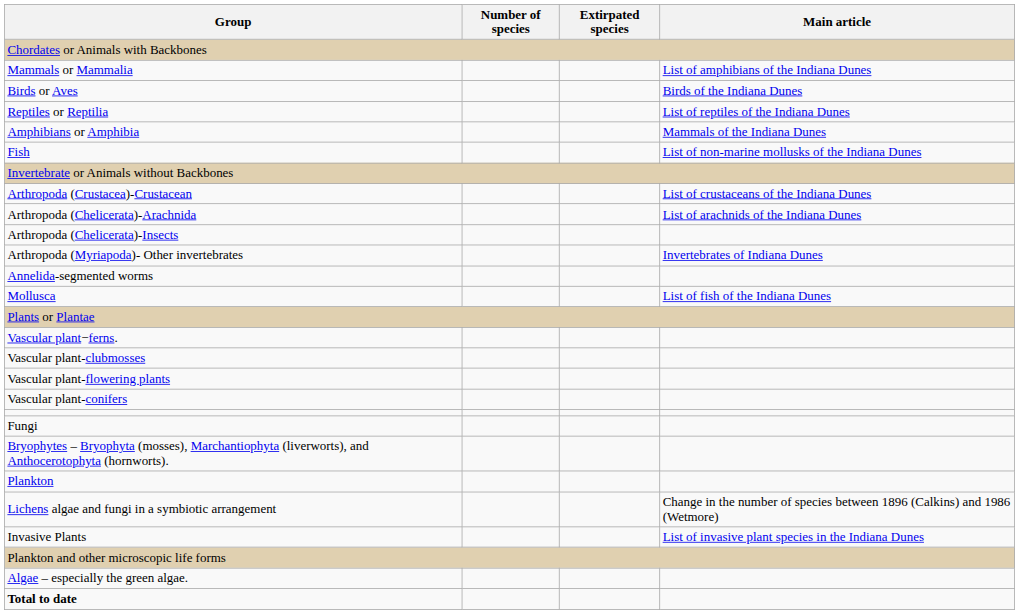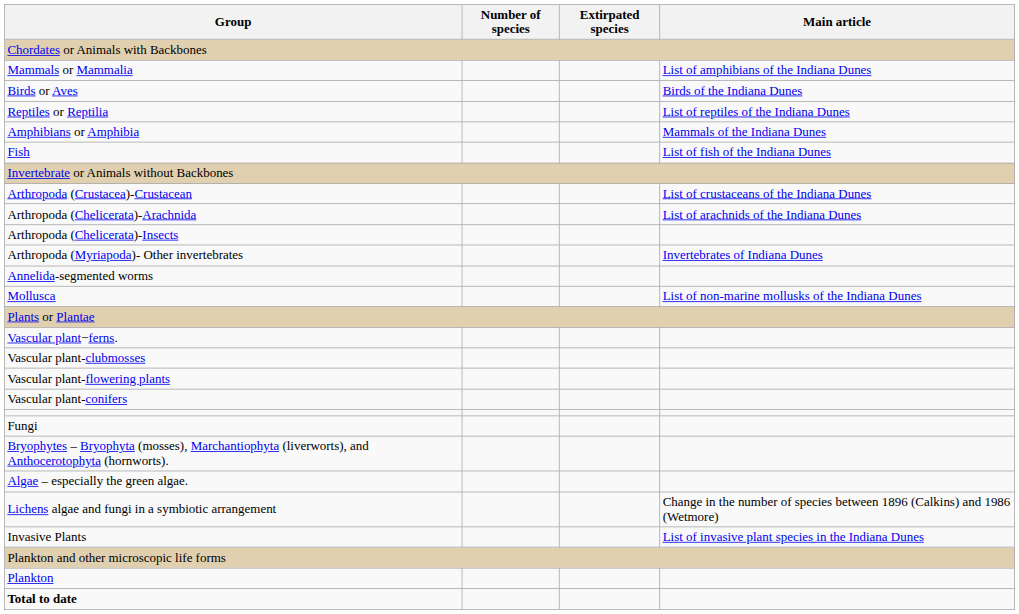Fish | Main article: List of non-marine mollusks of the Indiana Dunes -> List of fish of the Indiana Dunes
Mollusca | Main article: List of fish of the Indiana Dunes -> List of non-marine mollusks of the Indiana Dunes
rows swapped: Algae – especially the green algae. <-> Plankton
